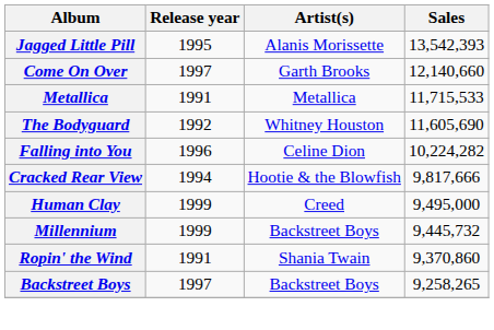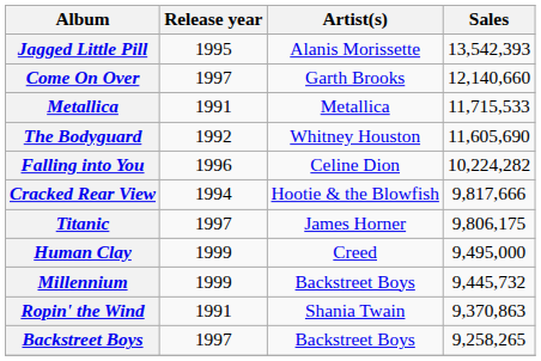+ row: Titanic | 1997 | James Horner | 9,806,175
Ropin' the Wind | Sales: 9,370,860 -> 9,370,863
